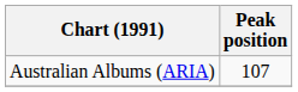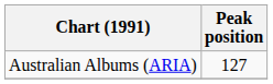Australian Albums (ARIA) | Peak position: 107 -> 127
